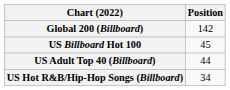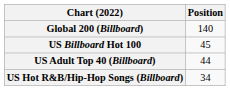Global 200 (Billboard) | Position: 142 -> 140
